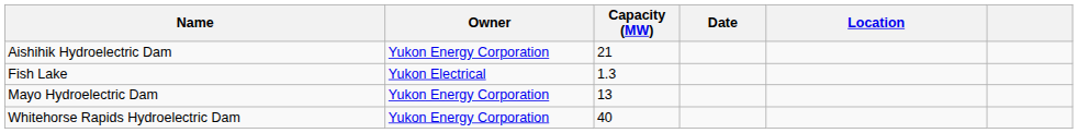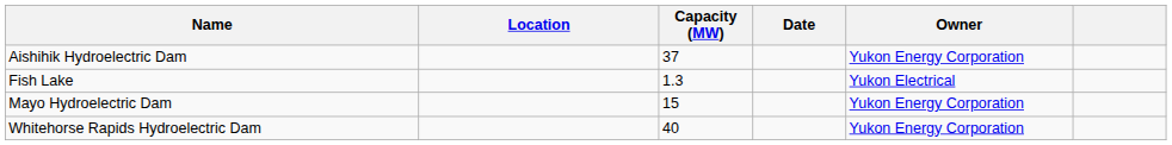columns swapped: Location <-> Owner
Aishihik Hydroelectric Dam | Capacity (MW): 21 -> 37
Mayo Hydroelectric Dam | Capacity (MW): 13 -> 15
